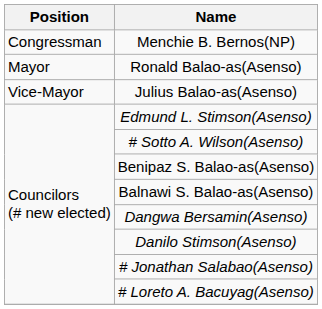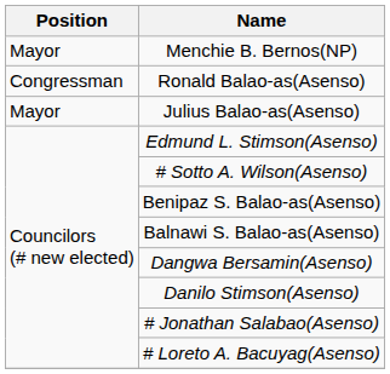Menchie B. Bernos(NP) | Position: Congressman -> Mayor
Ronald Balao-as(Asenso) | Position: Mayor -> Congressman
Julius Balao-as(Asenso) | Position: Vice-Mayor -> Mayor
